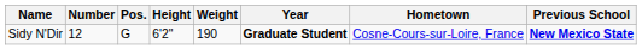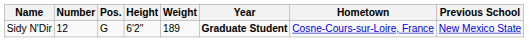Sidy N'Dir | Weight: 190 -> 189
Sidy N'Dir | Previous School: bold -> normal
